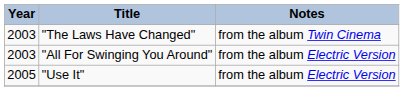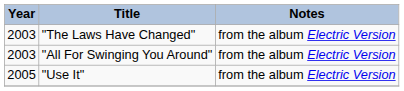"The Laws Have Changed" | Notes: from the album Twin Cinema -> from the album Electric Version
